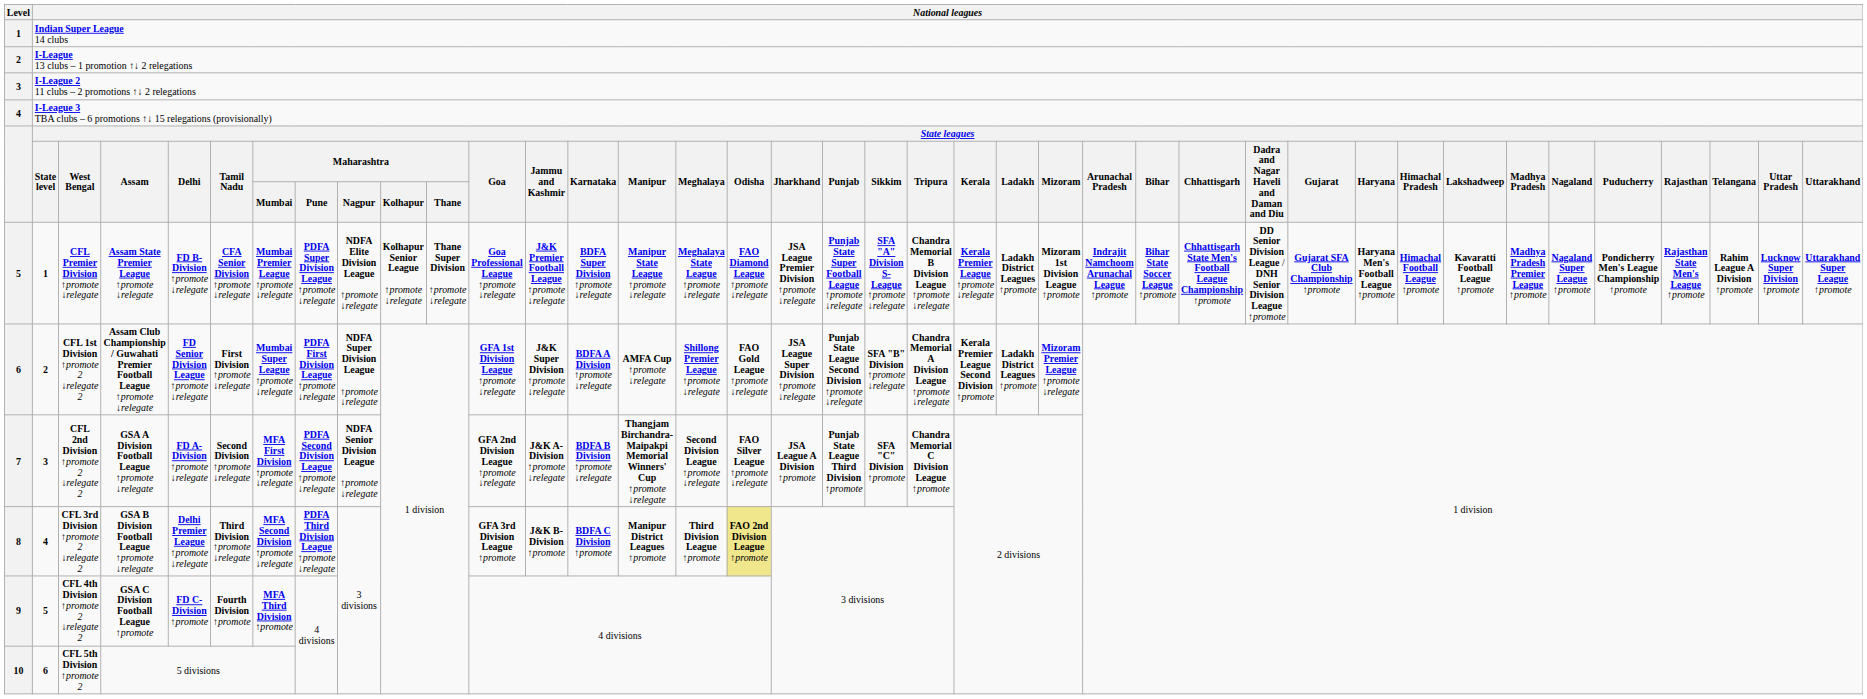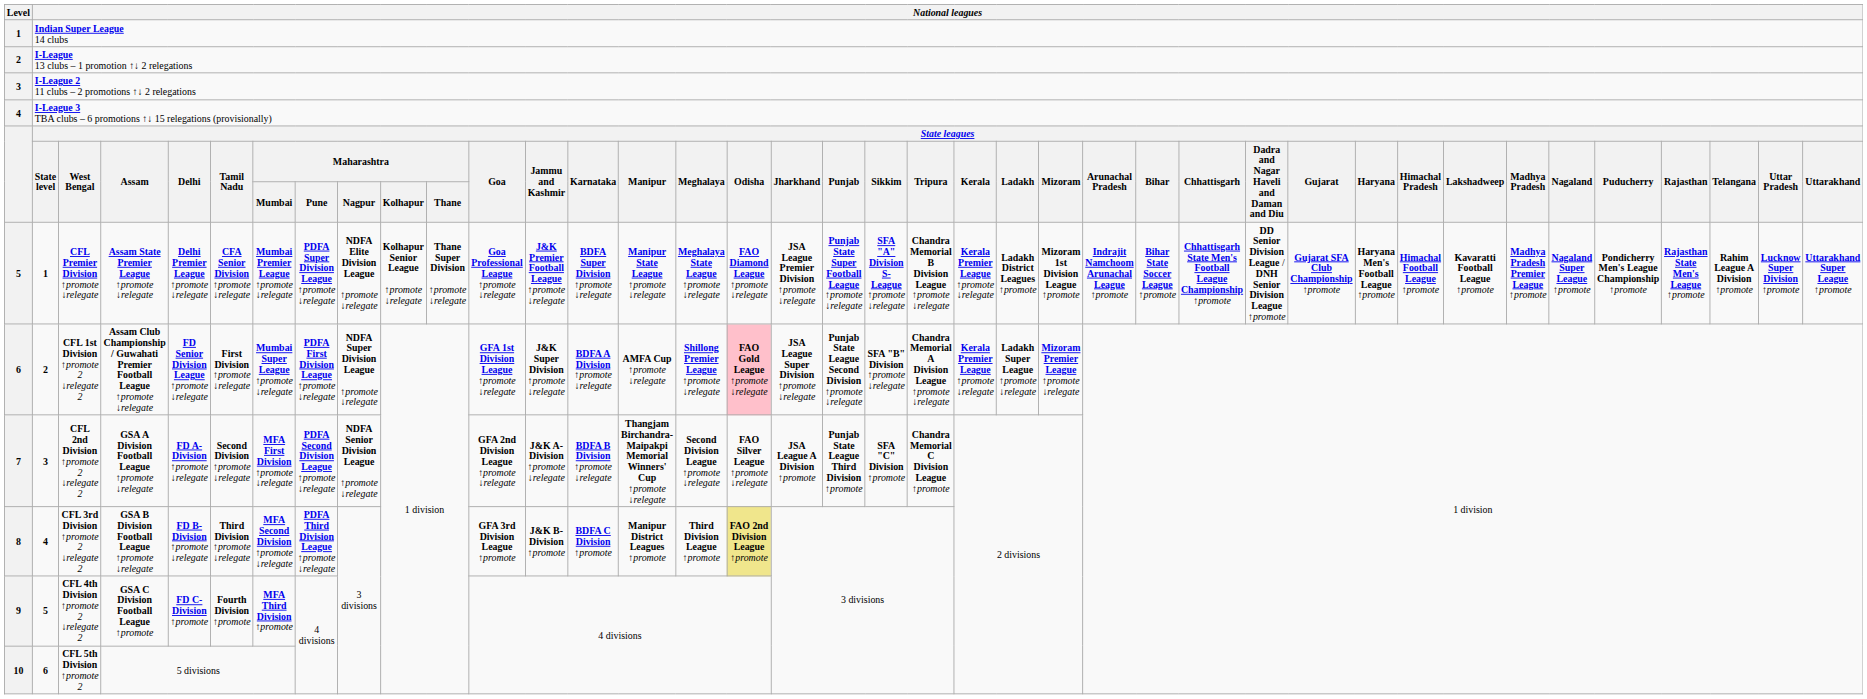CFL Premier Division ↑promote ↓relegate | column 5: FD B-Division ↑promote ↓relegate -> Delhi Premier League ↑promote ↓relegate
CFL 1st Division ↑promote 2 ↓relegate 2 | column 17: no background -> pink background
CFL 1st Division ↑promote 2 ↓relegate 2 | column 22: Kerala Premier League Second Division ↑promote -> Kerala Premier League ↑promote ↓relegate
CFL 1st Division ↑promote 2 ↓relegate 2 | column 23: Ladakh District Leagues ↑promote -> Ladakh Super League ↑promote ↓relegate
CFL 3rd Division ↑promote 2 ↓relegate 2 | column 5: Delhi Premier League ↑promote ↓relegate -> FD B-Division ↑promote ↓relegate
